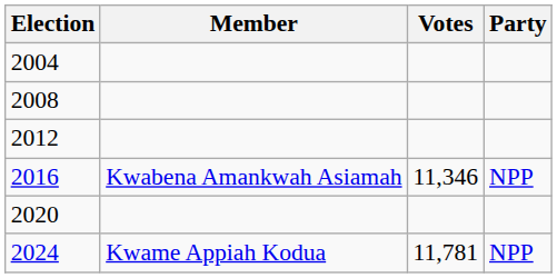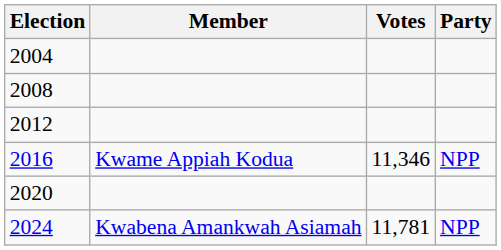2016 | Member: Kwabena Amankwah Asiamah -> Kwame Appiah Kodua
2024 | Member: Kwame Appiah Kodua -> Kwabena Amankwah Asiamah
